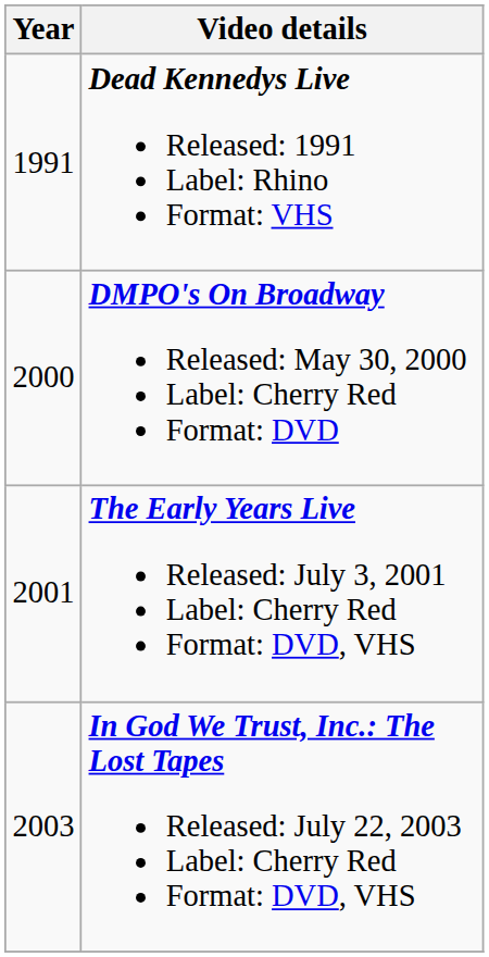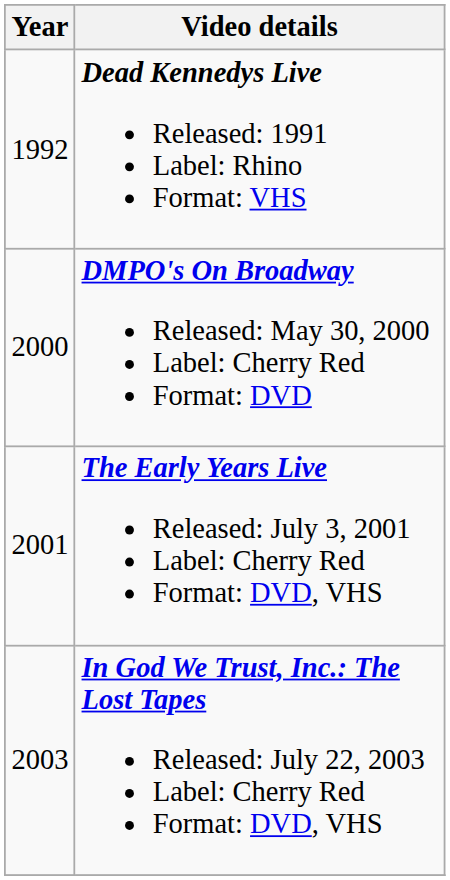Dead Kennedys Live Released: 1991 Label: Rhino Format: VHS | Year: 1991 -> 1992
